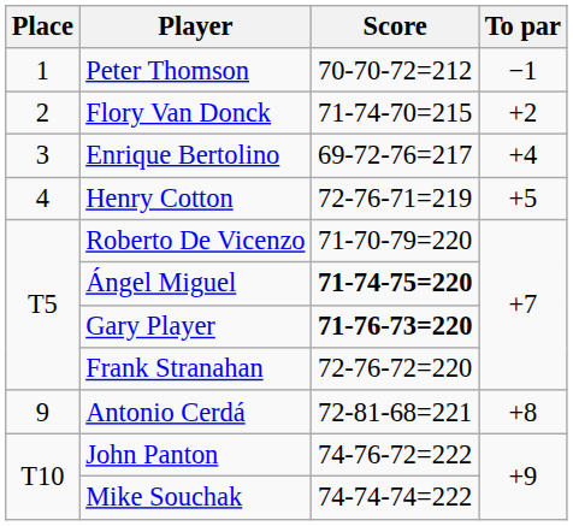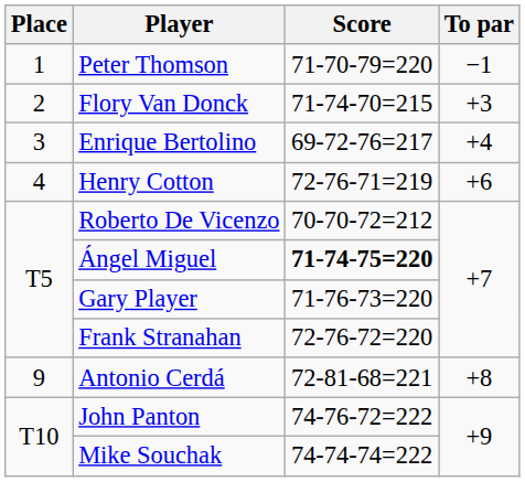Peter Thomson | Score: 70-70-72=212 -> 71-70-79=220
Flory Van Donck | To par: +2 -> +3
Henry Cotton | To par: +5 -> +6
Roberto De Vicenzo | Score: 71-70-79=220 -> 70-70-72=212
Gary Player | Score: bold -> normal
